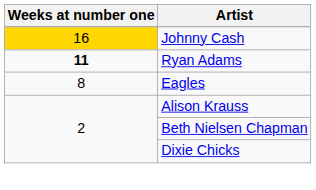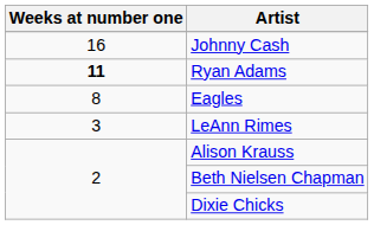Johnny Cash | Weeks at number one: gold background -> no background
+ row: 3 | LeAnn Rimes
